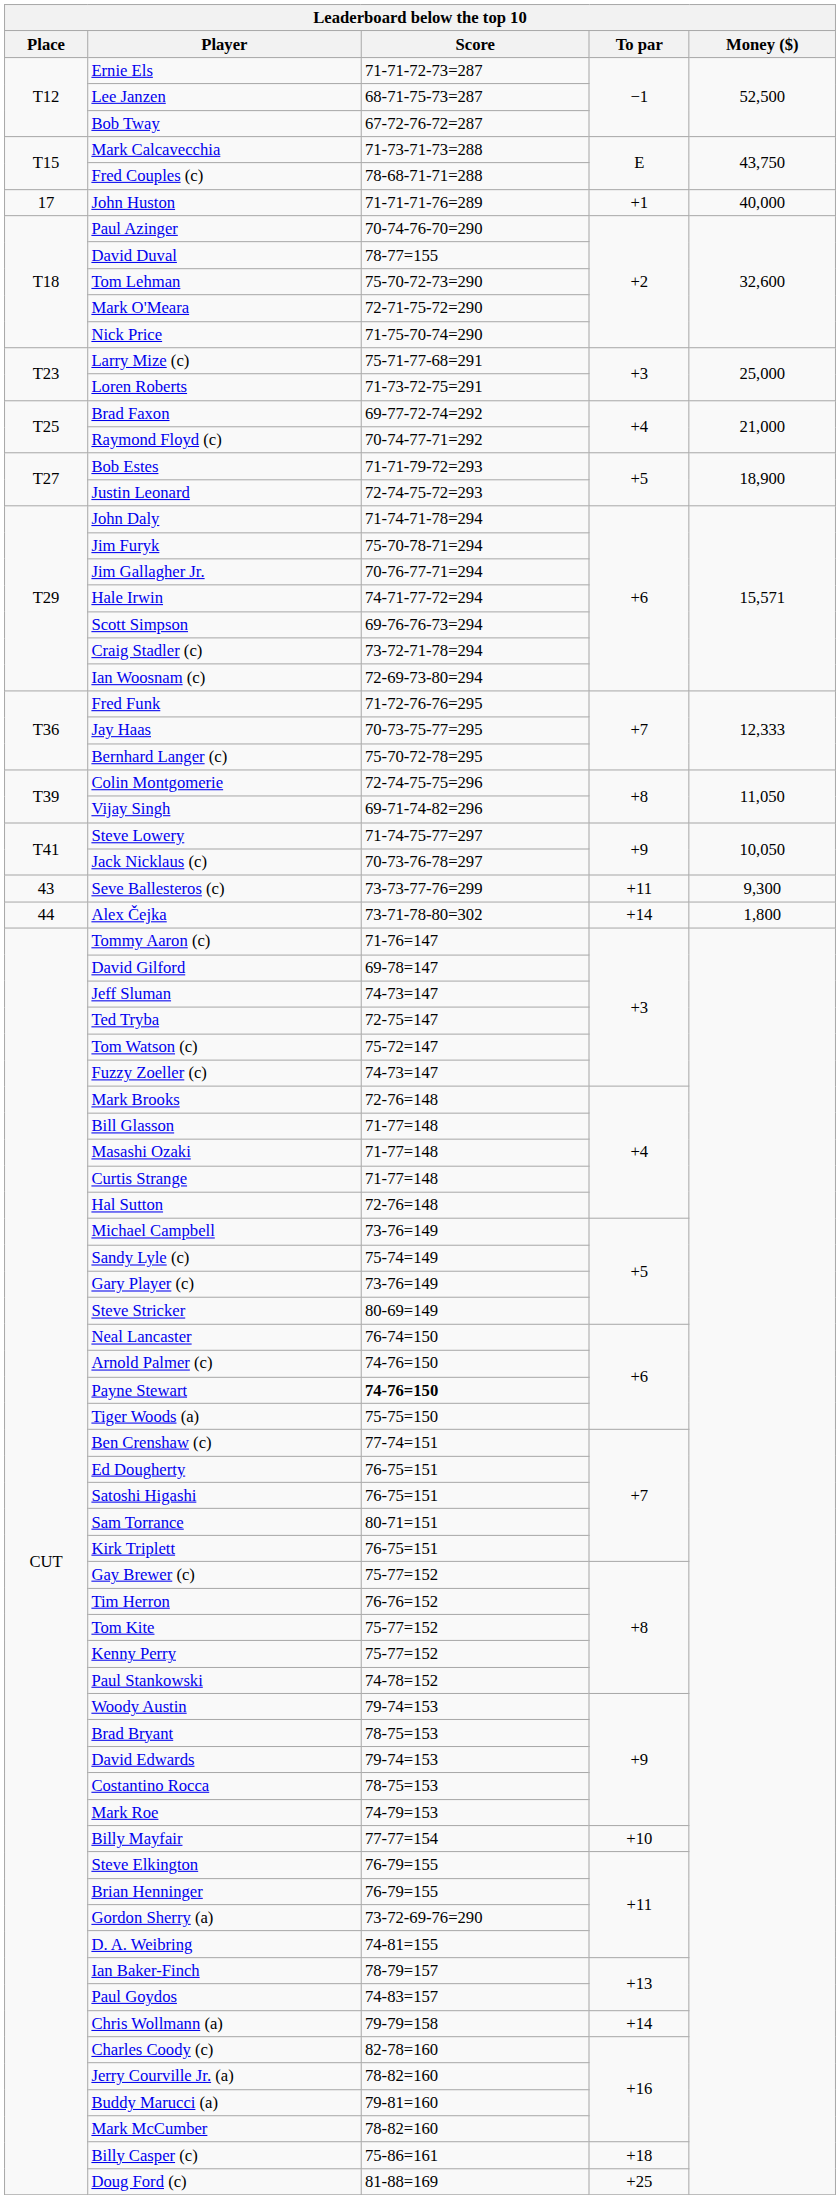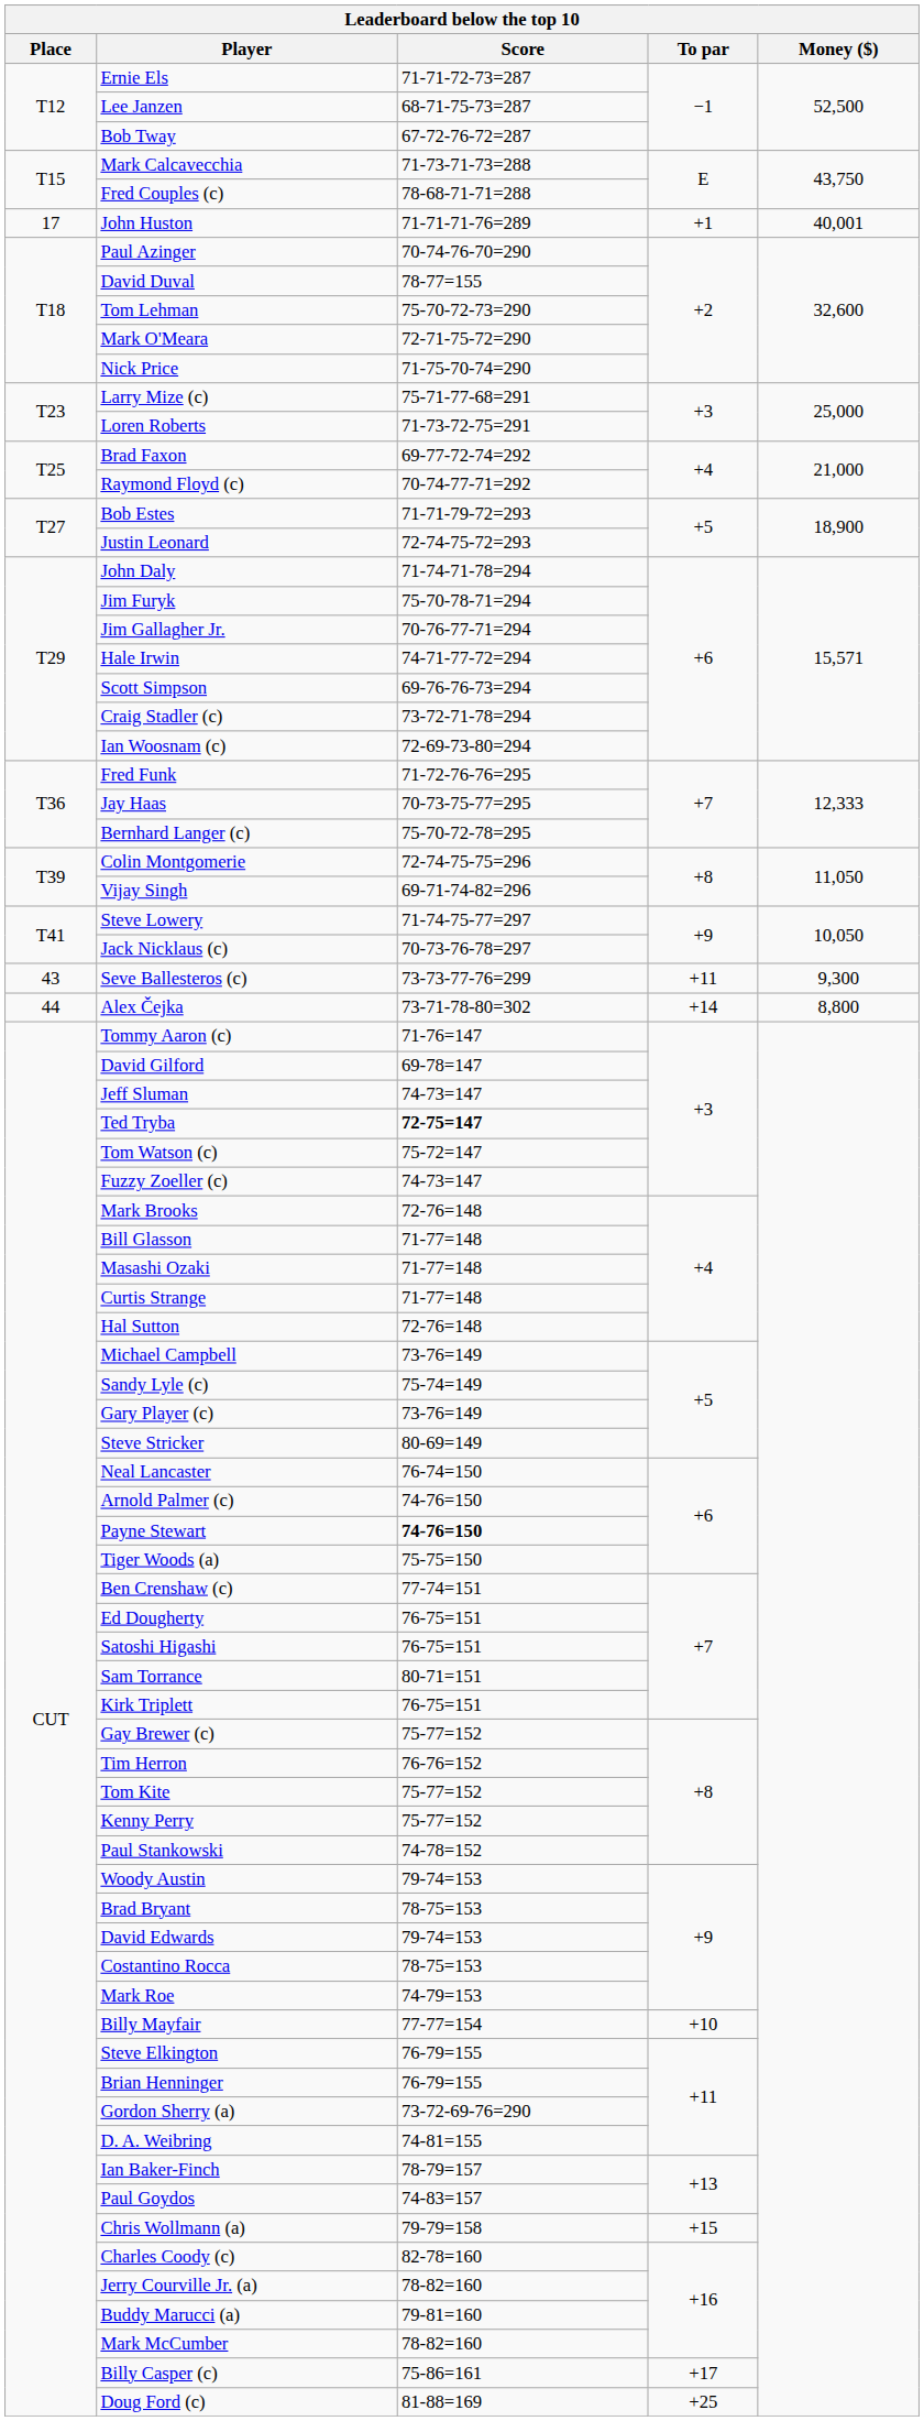John Huston | Money ($): 40,000 -> 40,001
Alex Čejka | Money ($): 1,800 -> 8,800
Ted Tryba | Score: normal -> bold
Chris Wollmann (a) | To par: +14 -> +15
Billy Casper (c) | To par: +18 -> +17
